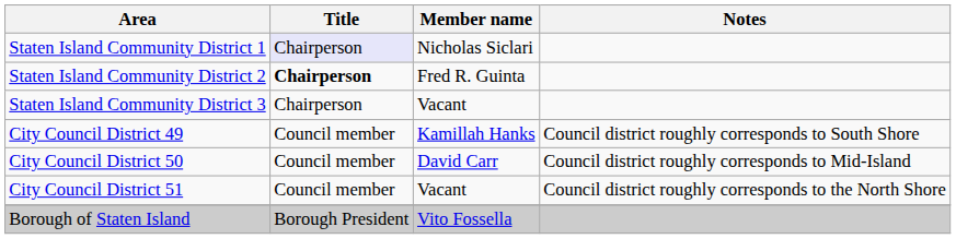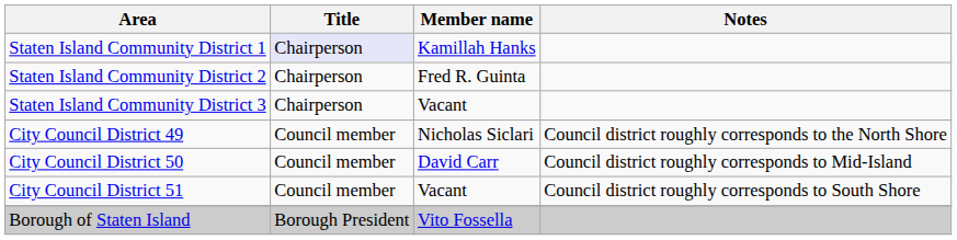Staten Island Community District 1 | Member name: Nicholas Siclari -> Kamillah Hanks
Staten Island Community District 2 | Title: bold -> normal
City Council District 49 | Member name: Kamillah Hanks -> Nicholas Siclari
City Council District 49 | Notes: Council district roughly corresponds to South Shore -> Council district roughly corresponds to the North Shore
City Council District 51 | Notes: Council district roughly corresponds to the North Shore -> Council district roughly corresponds to South Shore
